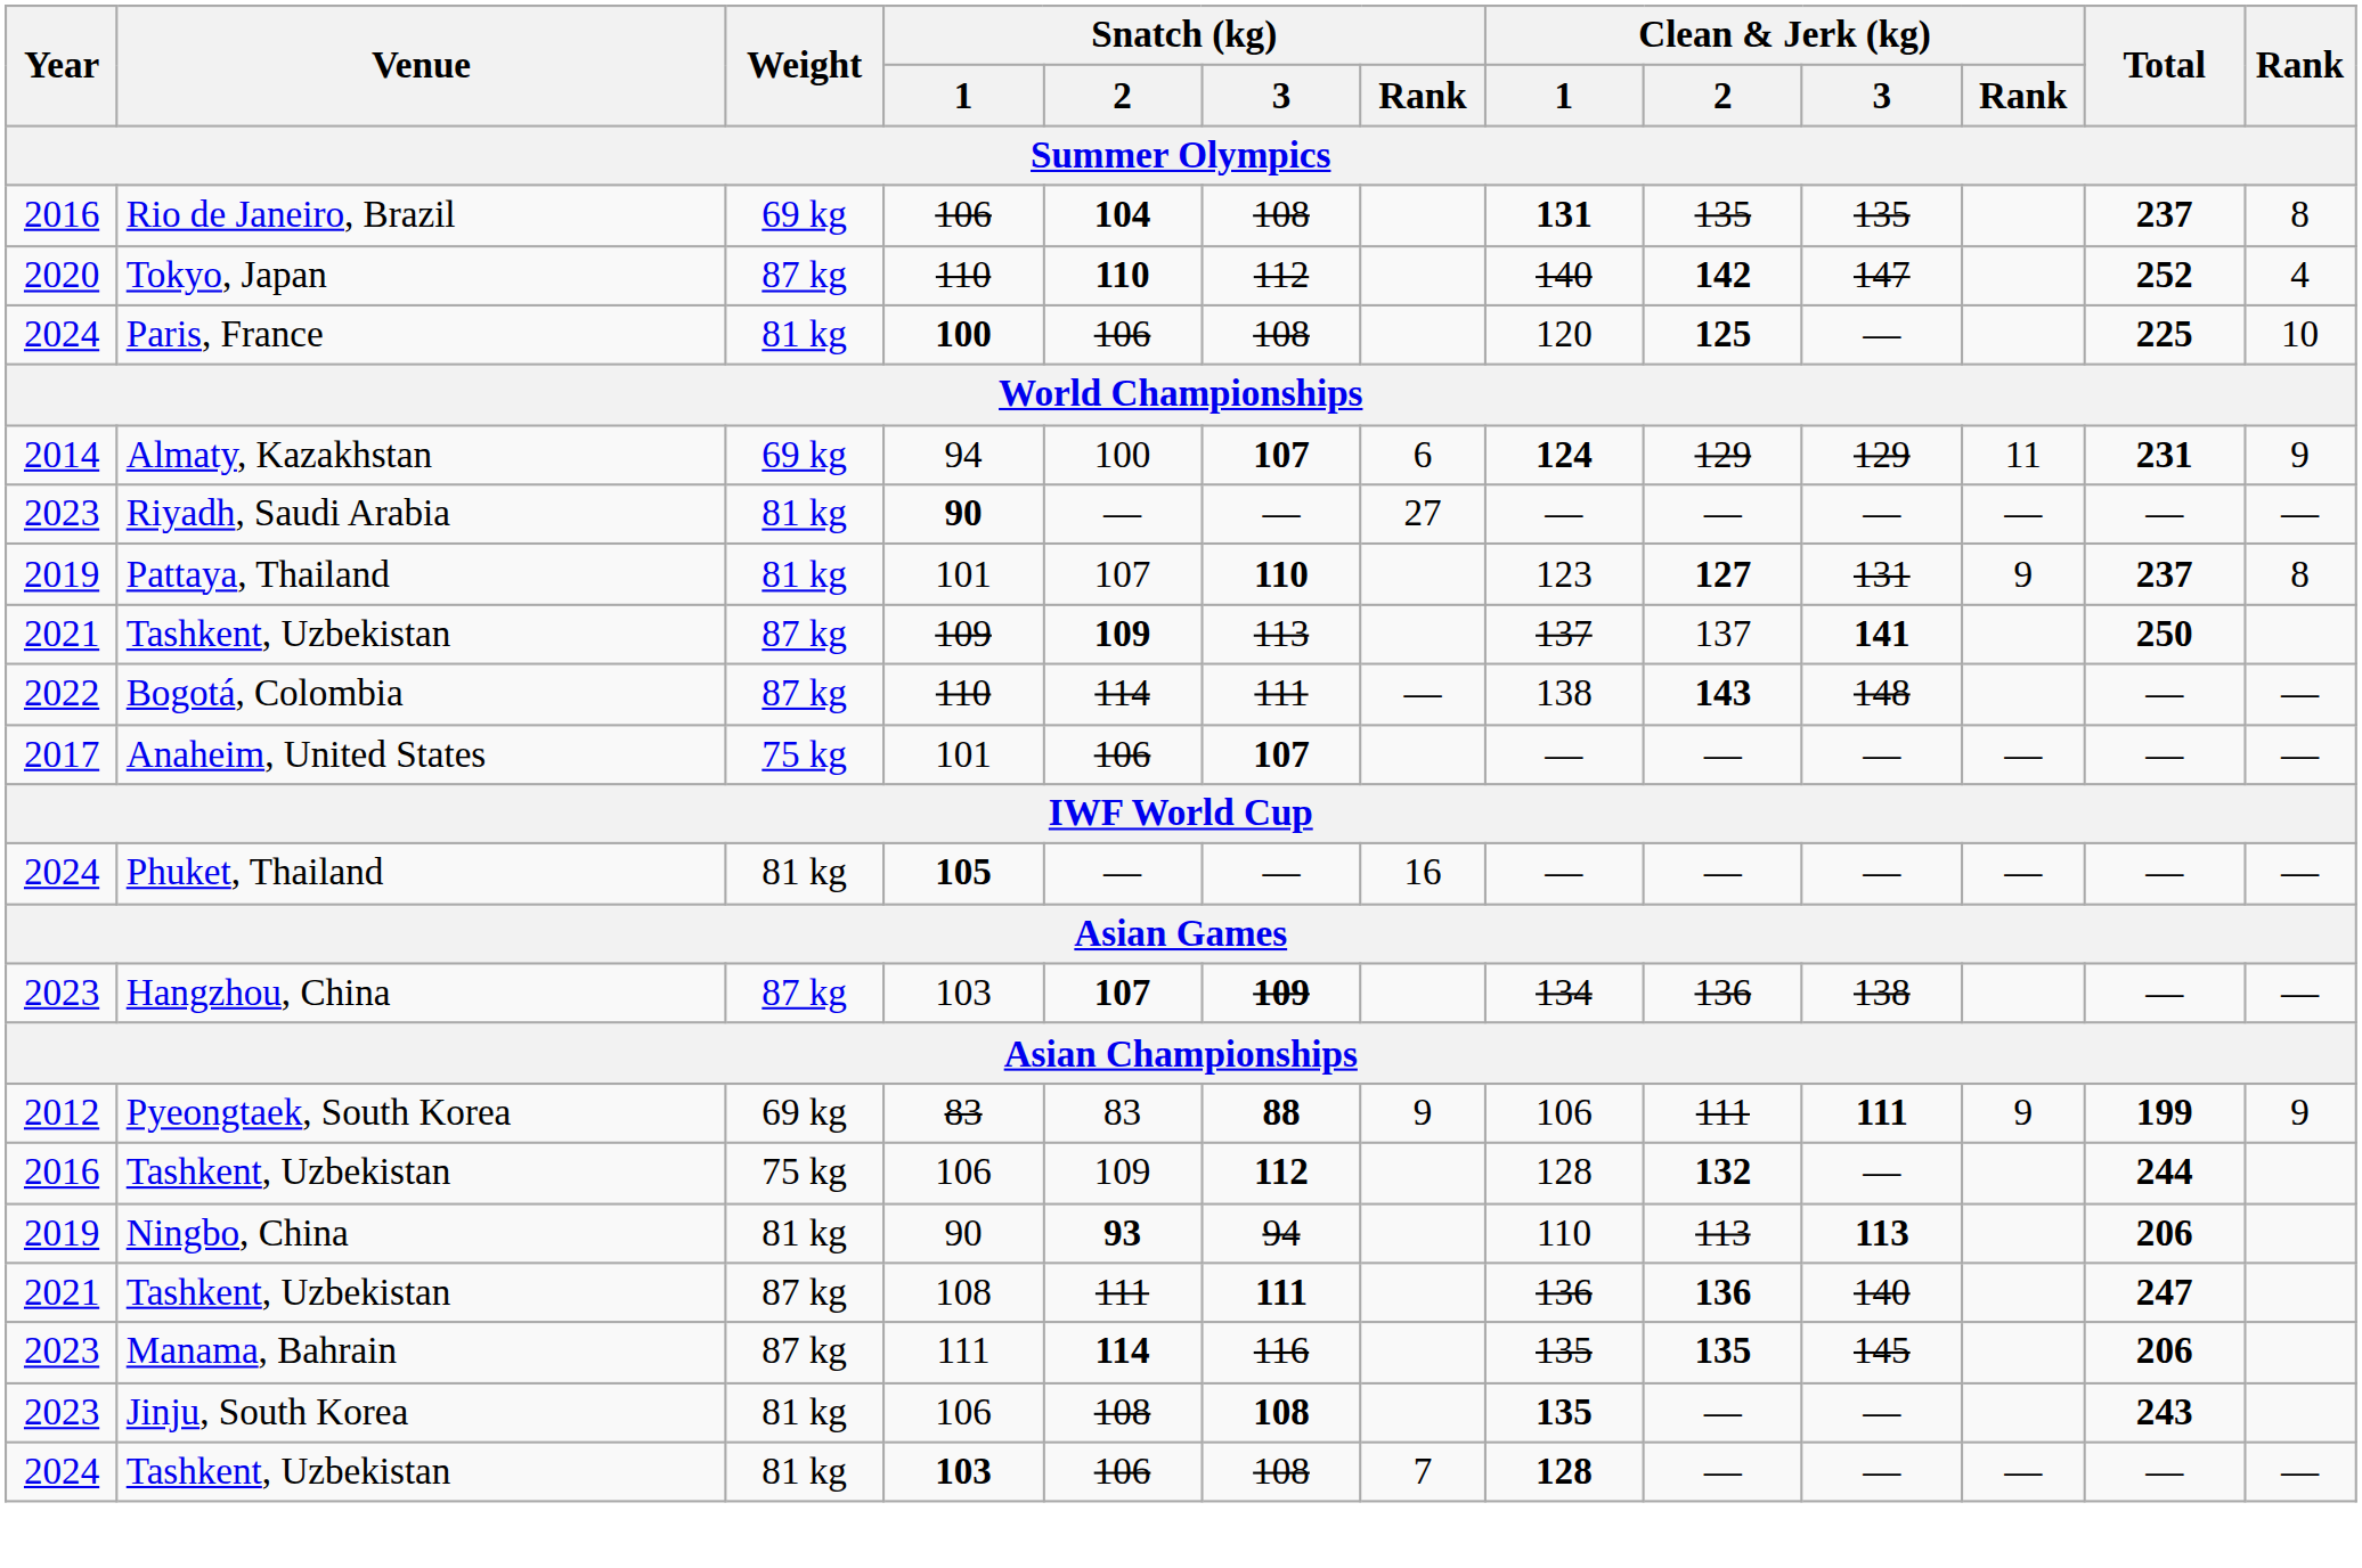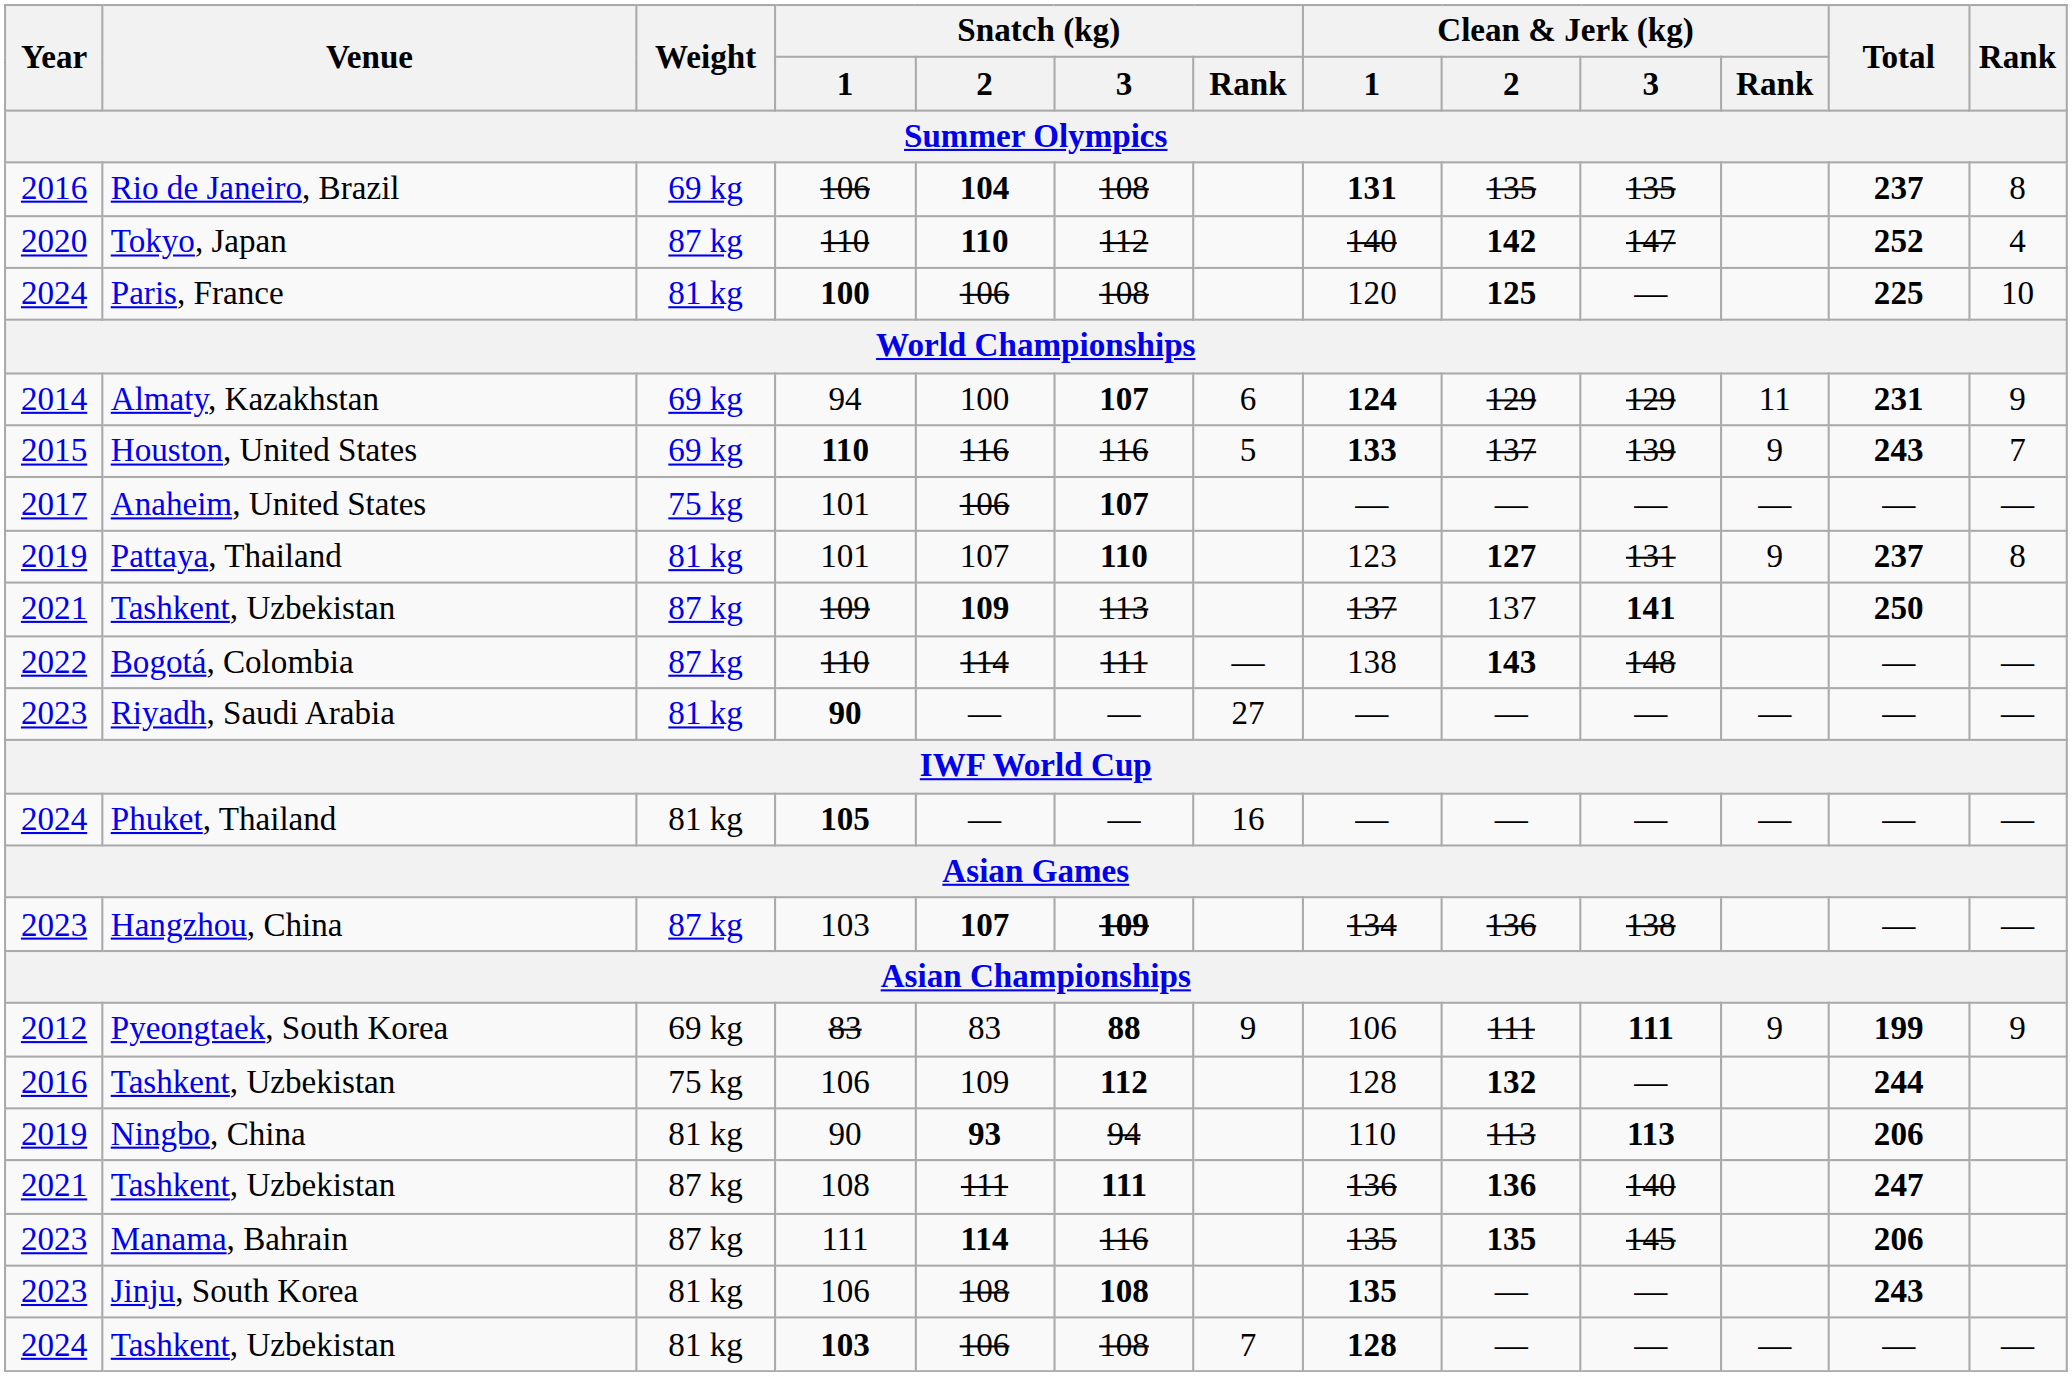+ row: 2015 | Houston, United States | 69 kg | 110 | 116 | 116 | 5 | 133 | 137 | 139 | 9 | 243 | 7
rows swapped: Anaheim, United States <-> Riyadh, Saudi Arabia
